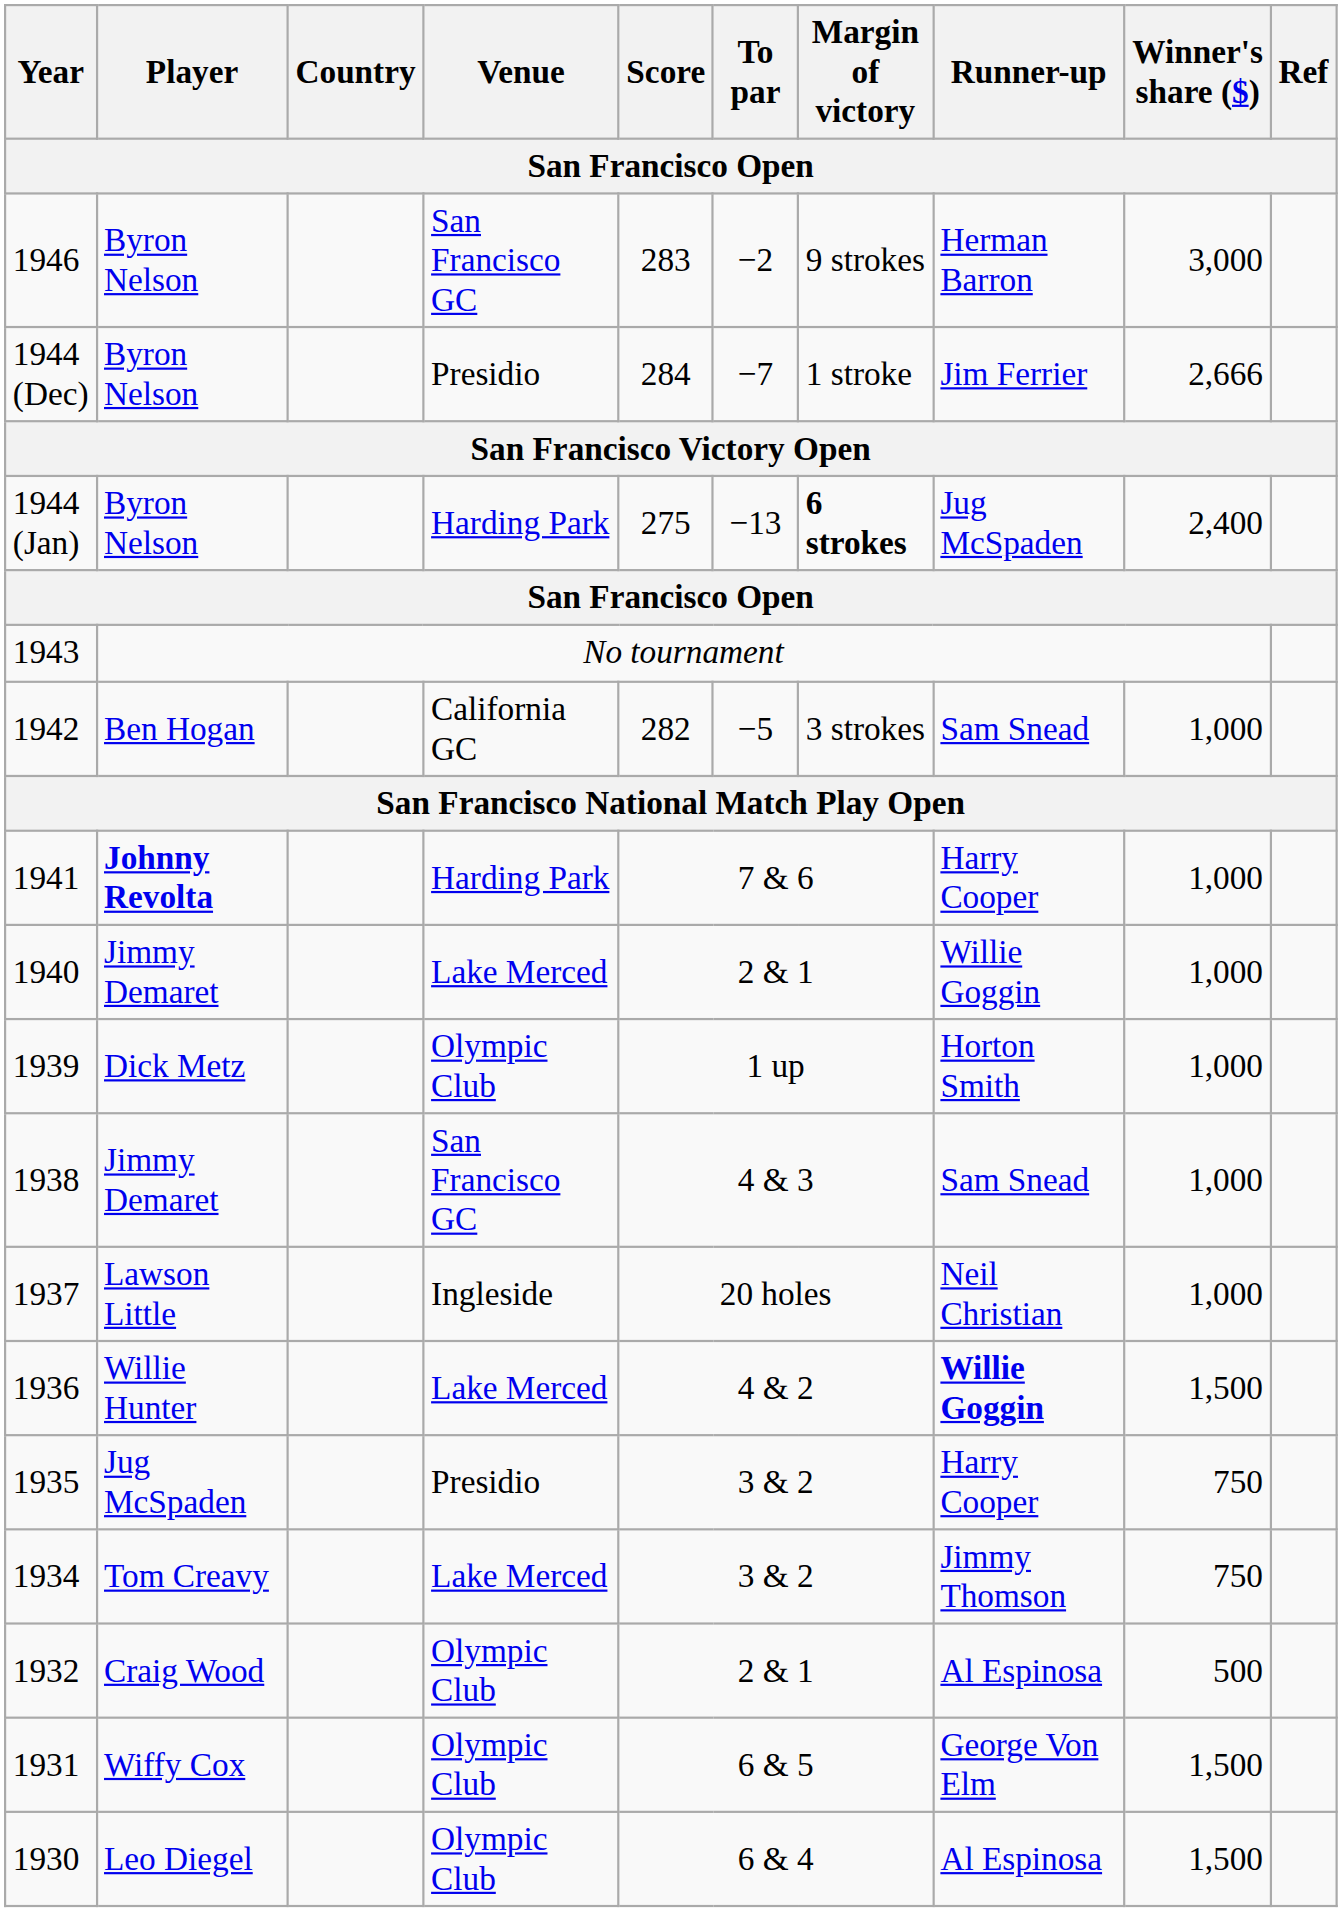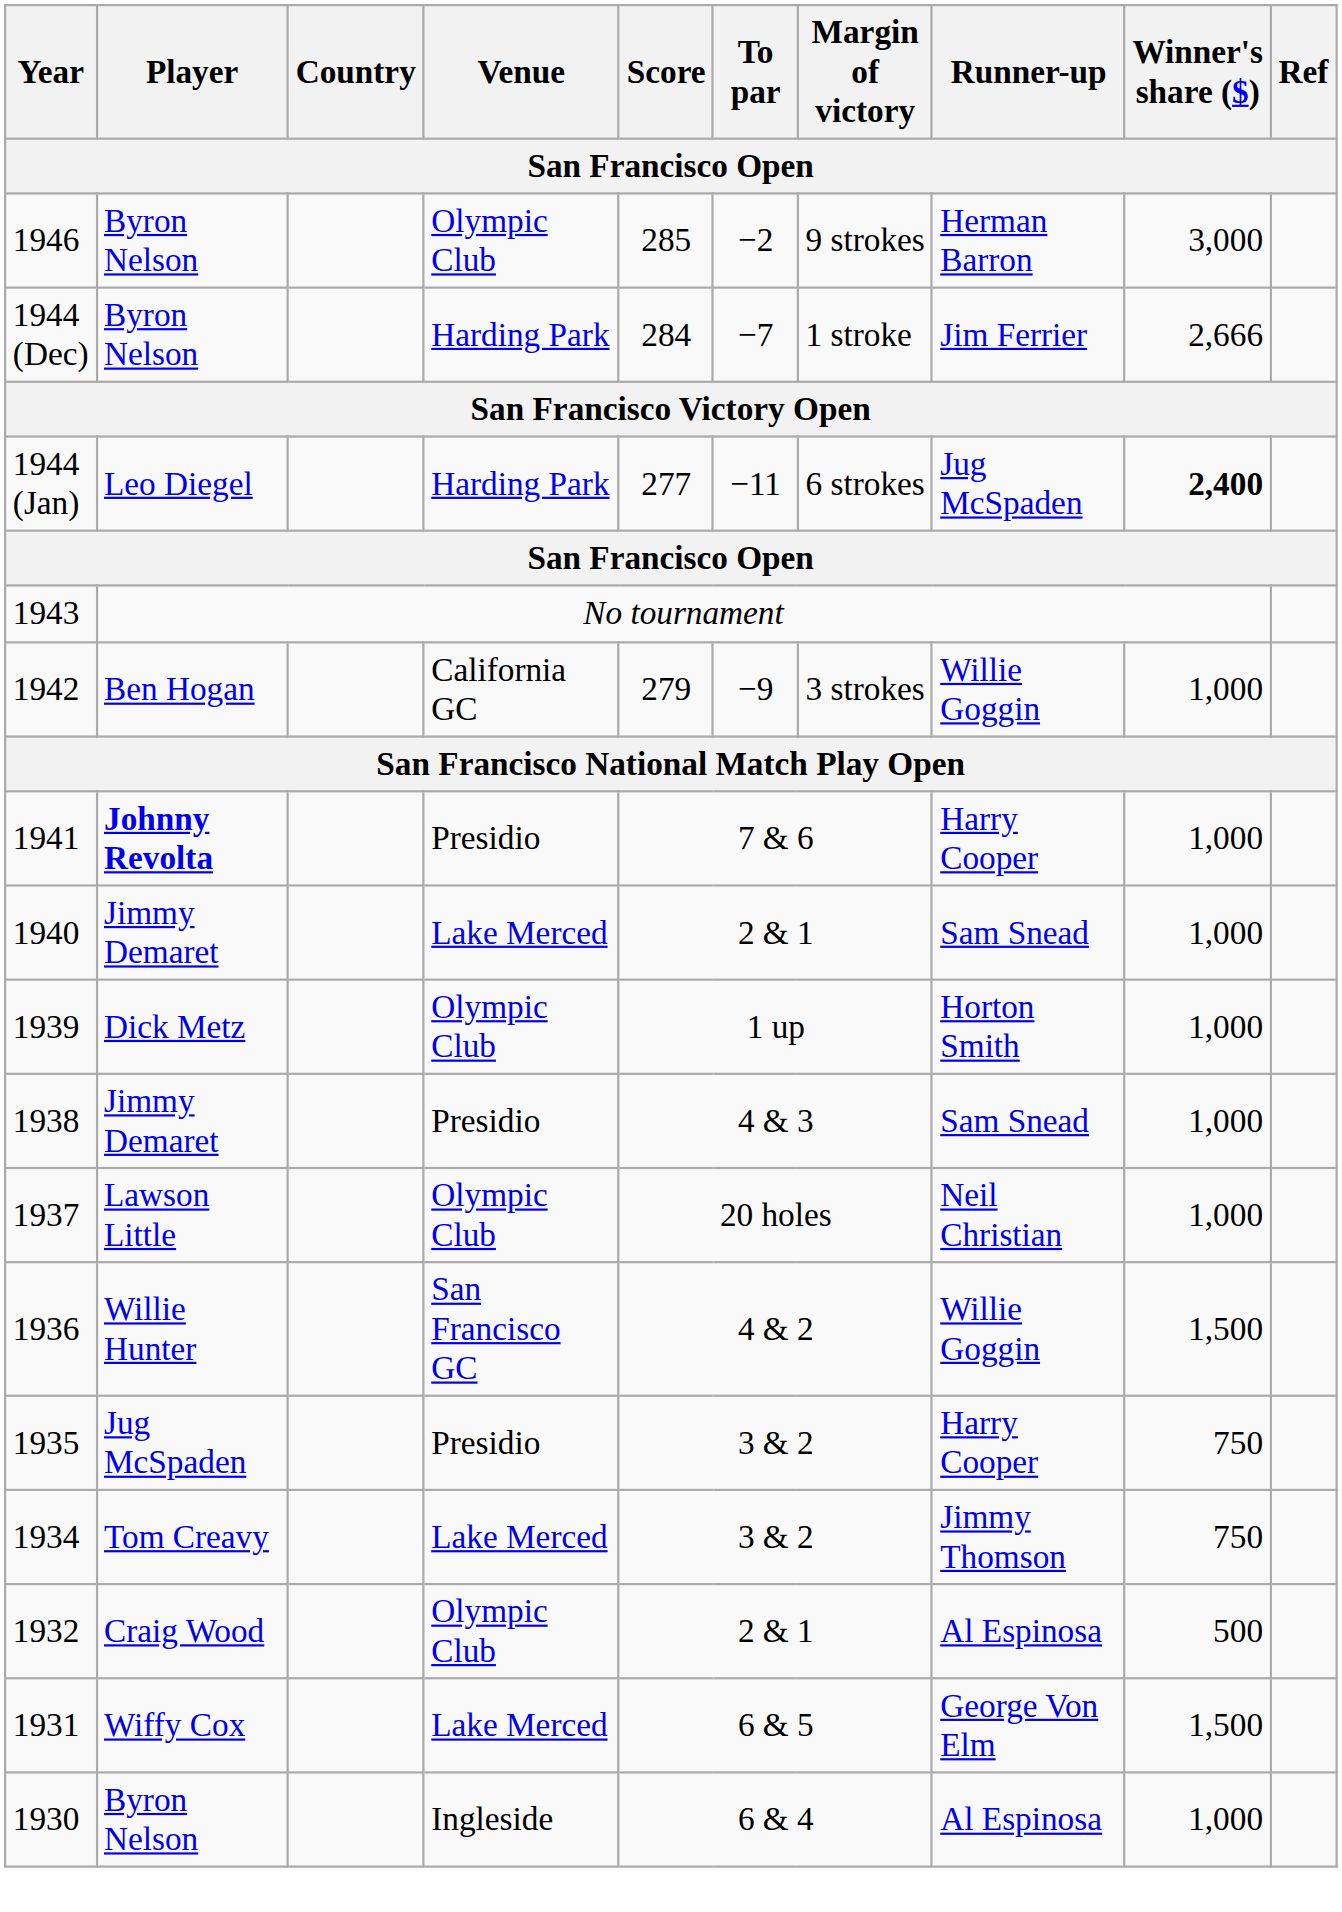1946 | Venue: San Francisco GC -> Olympic Club
1946 | Score: 283 -> 285
1944 (Dec) | Venue: Presidio -> Harding Park
1944 (Jan) | Player: Byron Nelson -> Leo Diegel
1944 (Jan) | Score: 275 -> 277
1944 (Jan) | To par: −13 -> −11
1944 (Jan) | Margin of victory: bold -> normal
1944 (Jan) | Winner's share ($): normal -> bold
1942 | Score: 282 -> 279
1942 | To par: −5 -> −9
1942 | Runner-up: Sam Snead -> Willie Goggin
1941 | Venue: Harding Park -> Presidio
1940 | Runner-up: Willie Goggin -> Sam Snead
1938 | Venue: San Francisco GC -> Presidio
1937 | Venue: Ingleside -> Olympic Club
1936 | Venue: Lake Merced -> San Francisco GC
1936 | Runner-up: bold -> normal
1931 | Venue: Olympic Club -> Lake Merced
1930 | Player: Leo Diegel -> Byron Nelson
1930 | Venue: Olympic Club -> Ingleside
1930 | Winner's share ($): 1,500 -> 1,000
